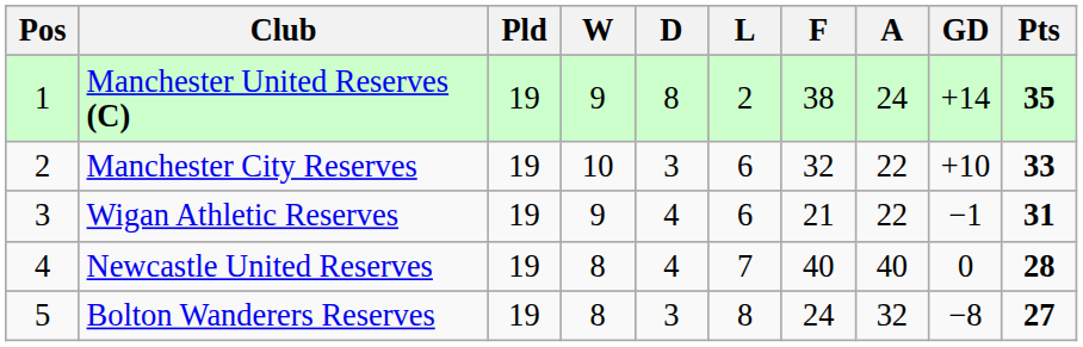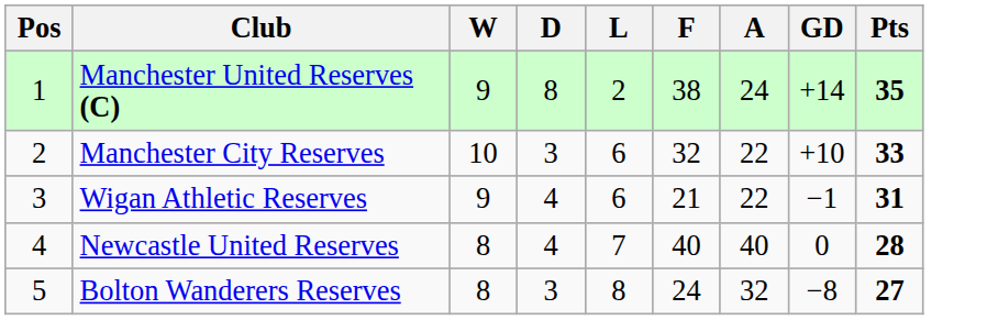- column: Pld | 19 | 19 | 19 | 19 | 19
